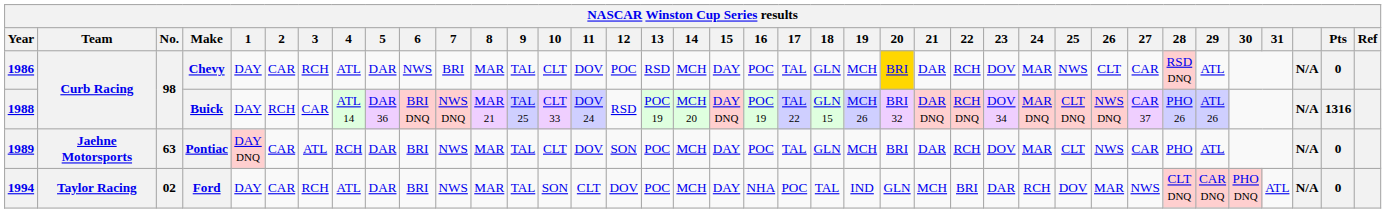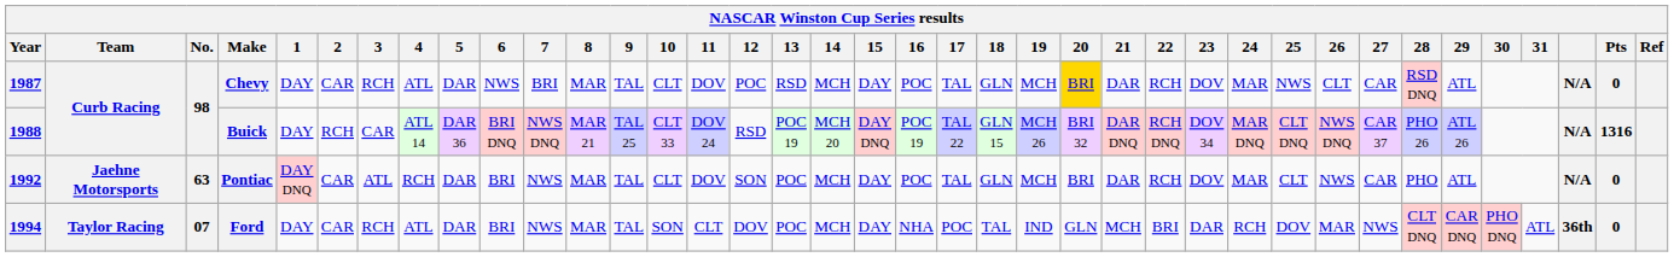Chevy | Year: 1986 -> 1987
Pontiac | Year: 1989 -> 1992
Ford | No.: 02 -> 07
Ford | column 36: N/A -> 36th
